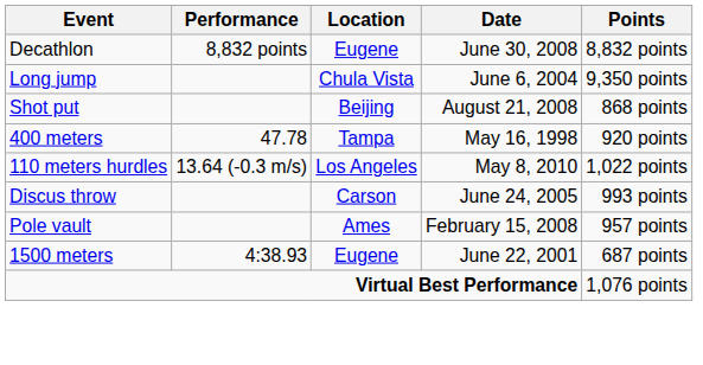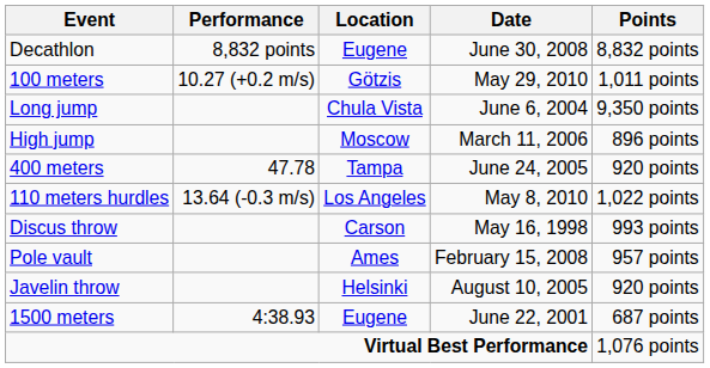+ row: 100 meters | 10.27 (+0.2 m/s) | Götzis | May 29, 2010 | 1,011 points
- row: Shot put | Beijing | August 21, 2008 | 868 points
+ row: High jump | Moscow | March 11, 2006 | 896 points
400 meters | Date: May 16, 1998 -> June 24, 2005
Discus throw | Date: June 24, 2005 -> May 16, 1998
+ row: Javelin throw | Helsinki | August 10, 2005 | 920 points
